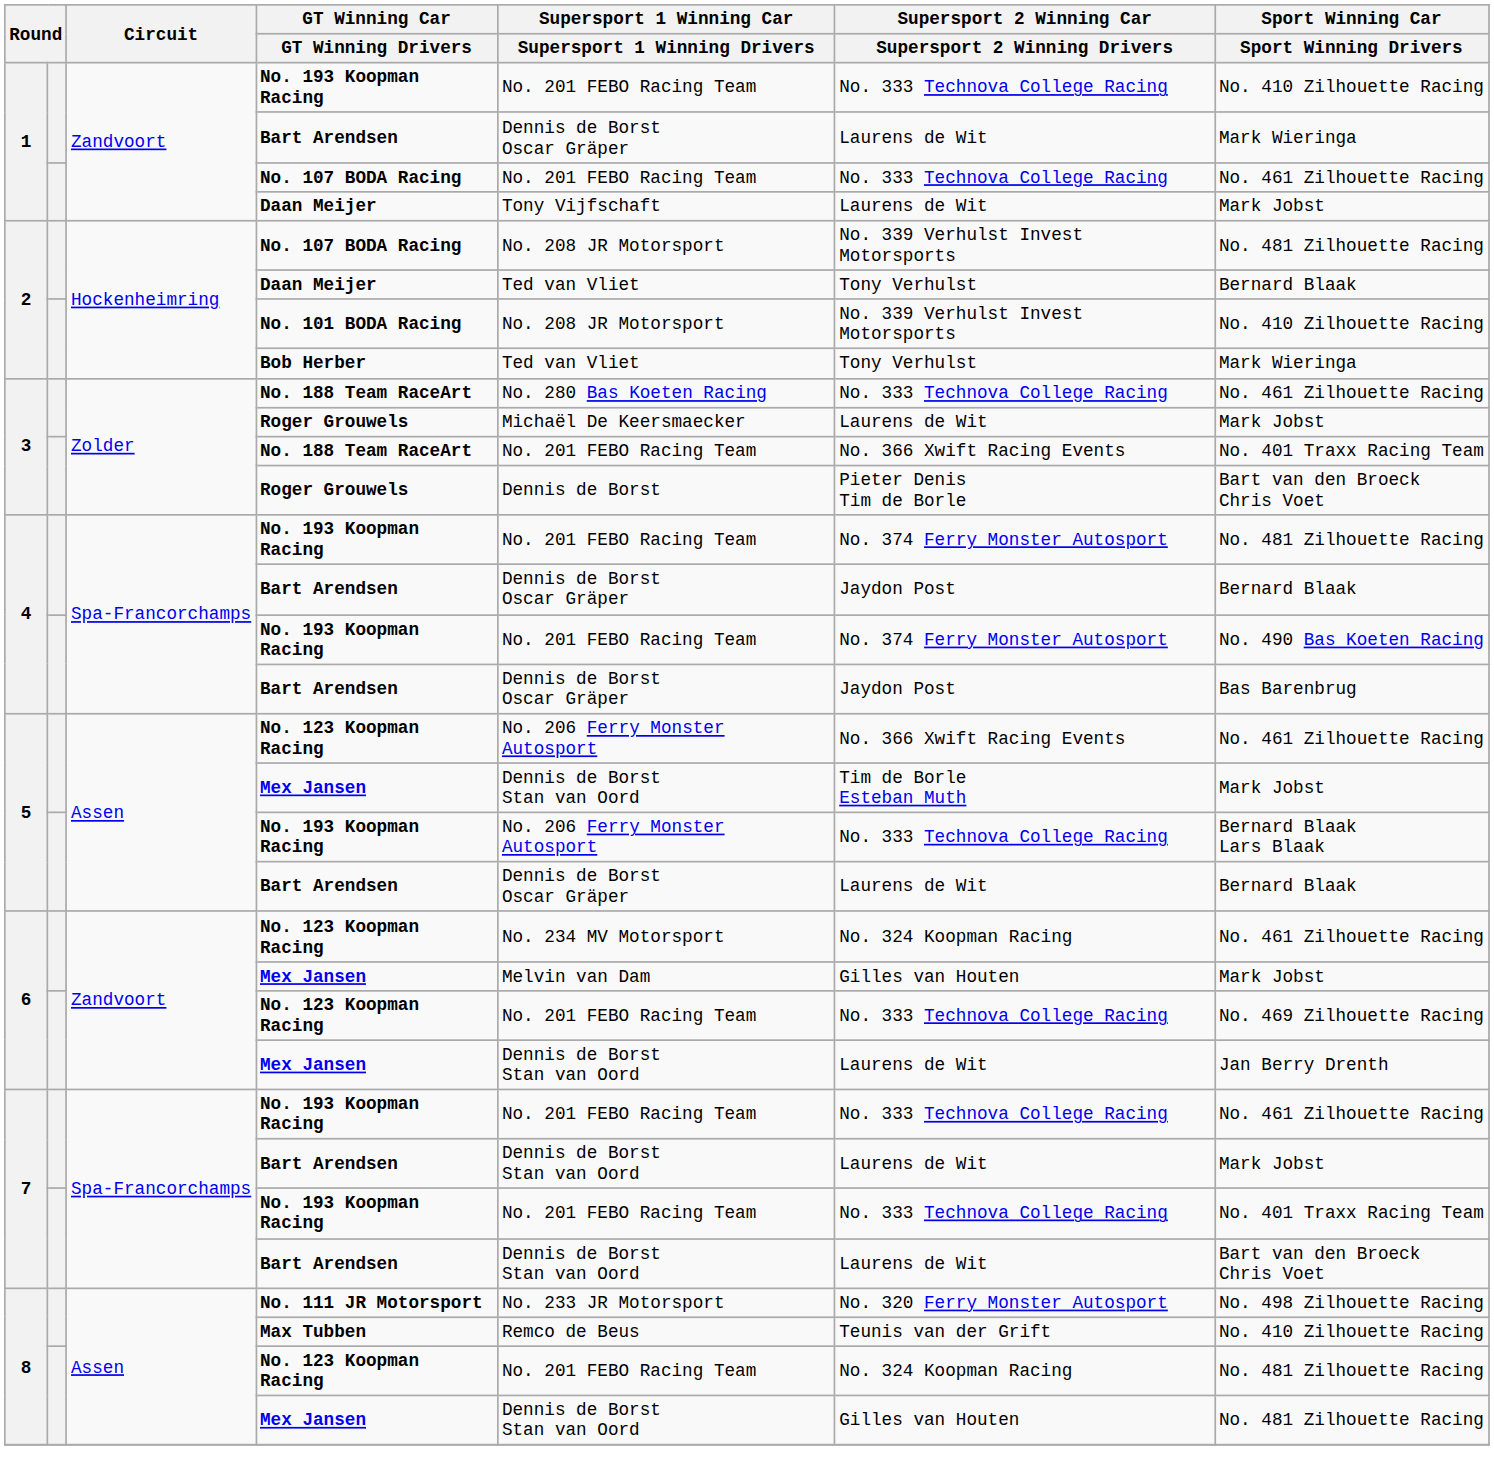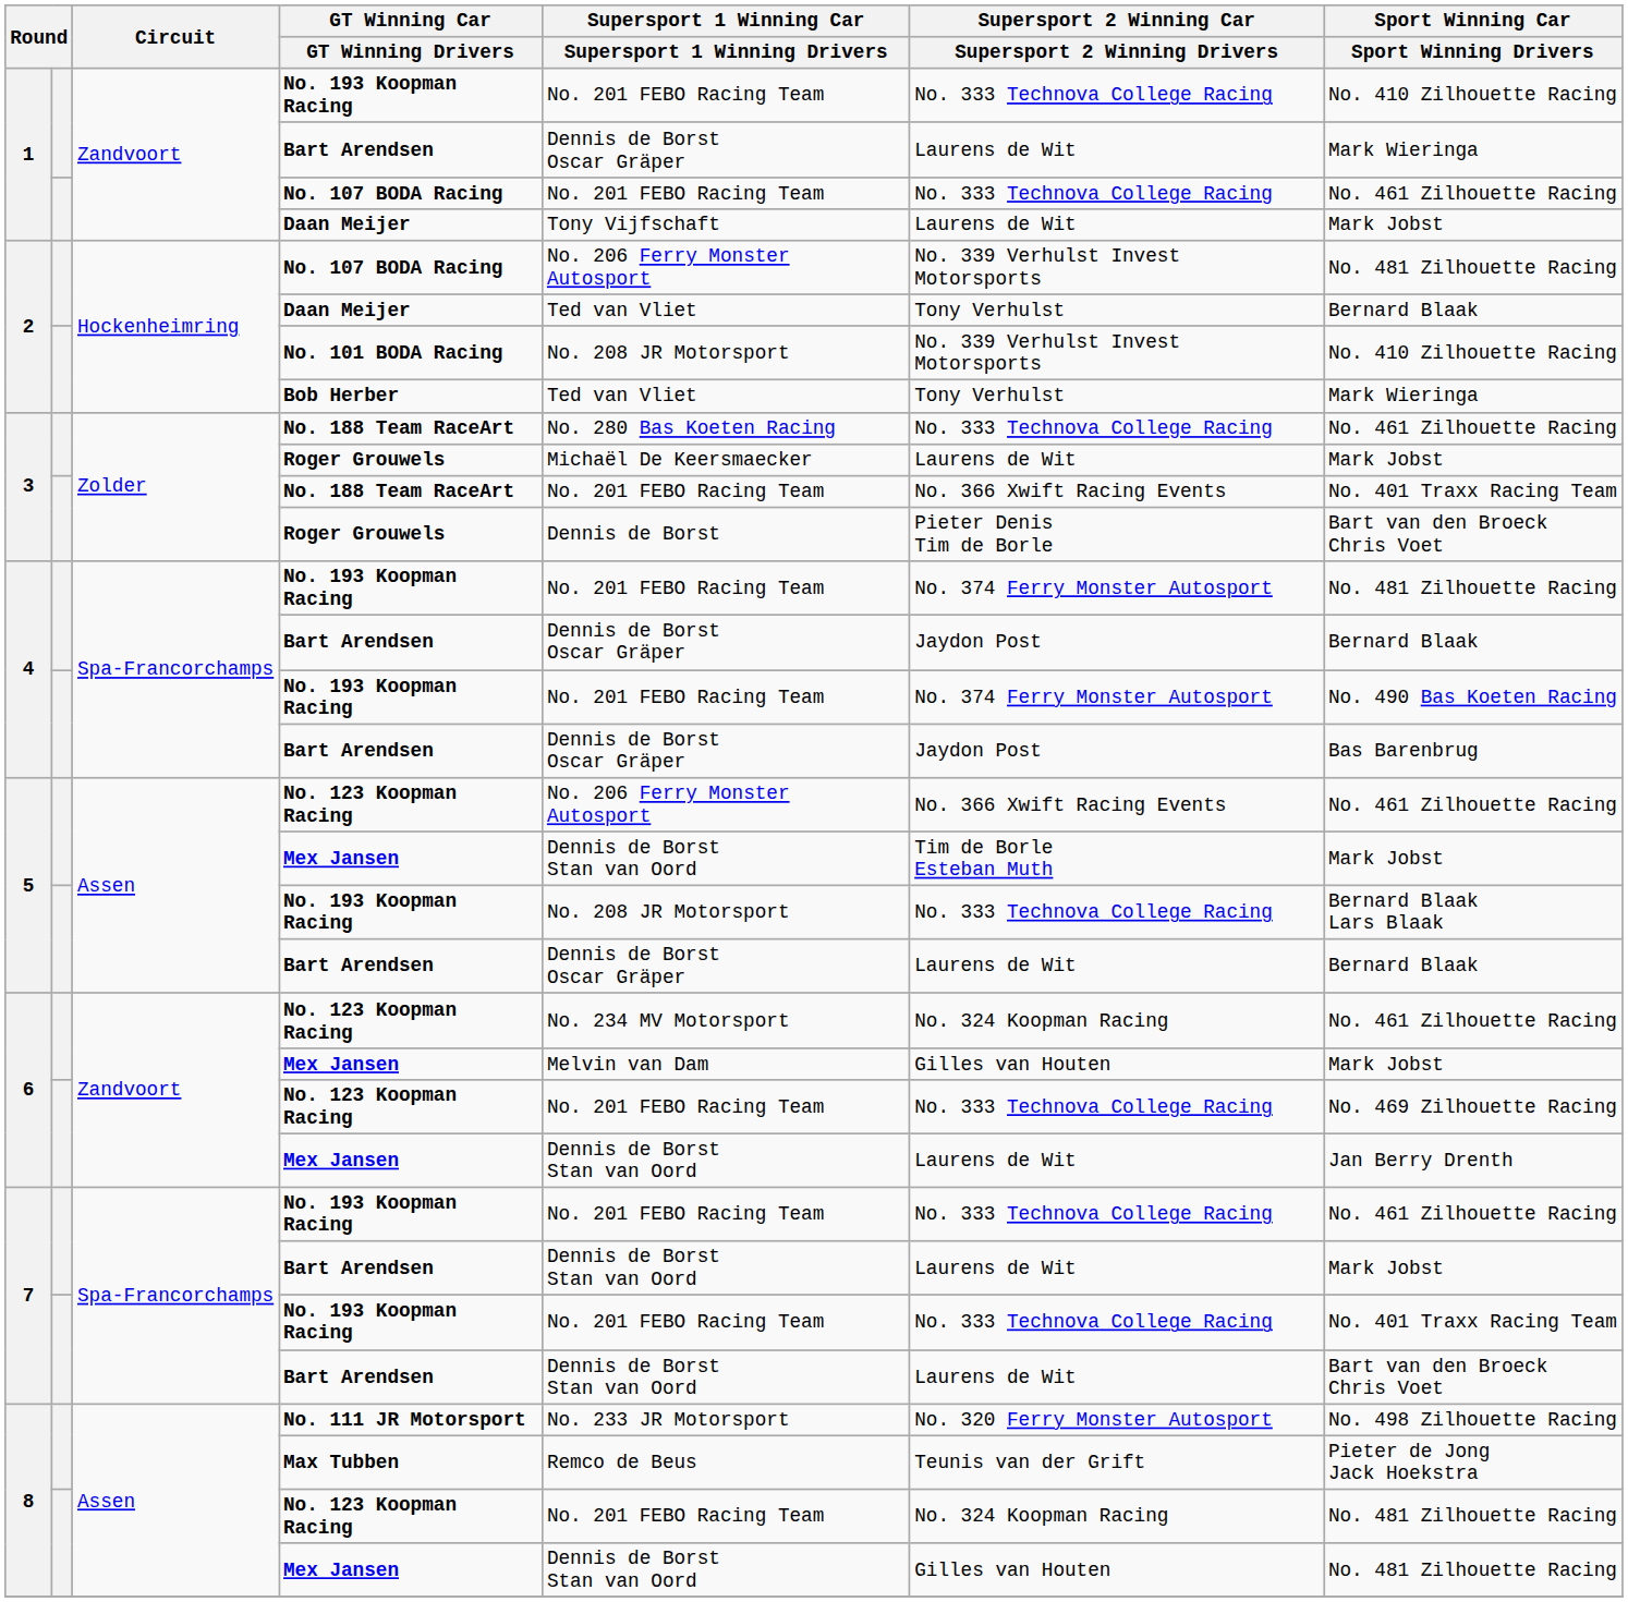2 / No. 107 BODA Racing | Supersport 1 Winning Car / Supersport 1 Winning Drivers: No. 208 JR Motorsport -> No. 206 Ferry Monster Autosport
5 / No. 193 Koopman Racing | Supersport 1 Winning Car / Supersport 1 Winning Drivers: No. 206 Ferry Monster Autosport -> No. 208 JR Motorsport
Max Tubben | Sport Winning Car / Sport Winning Drivers: No. 410 Zilhouette Racing -> Pieter de Jong Jack Hoekstra
